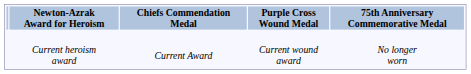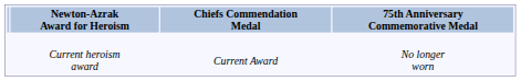- column: Purple Cross Wound Medal | Current wound award
